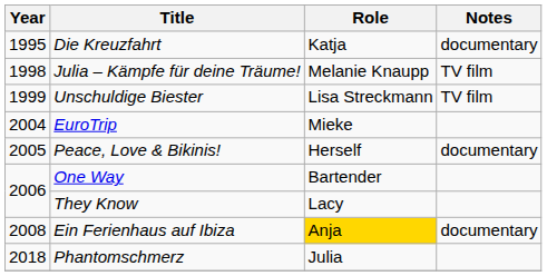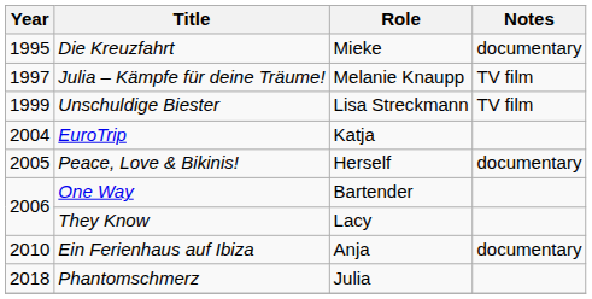Die Kreuzfahrt | Role: Katja -> Mieke
Julia – Kämpfe für deine Träume! | Year: 1998 -> 1997
EuroTrip | Role: Mieke -> Katja
Ein Ferienhaus auf Ibiza | Year: 2008 -> 2010
Ein Ferienhaus auf Ibiza | Role: gold background -> no background
